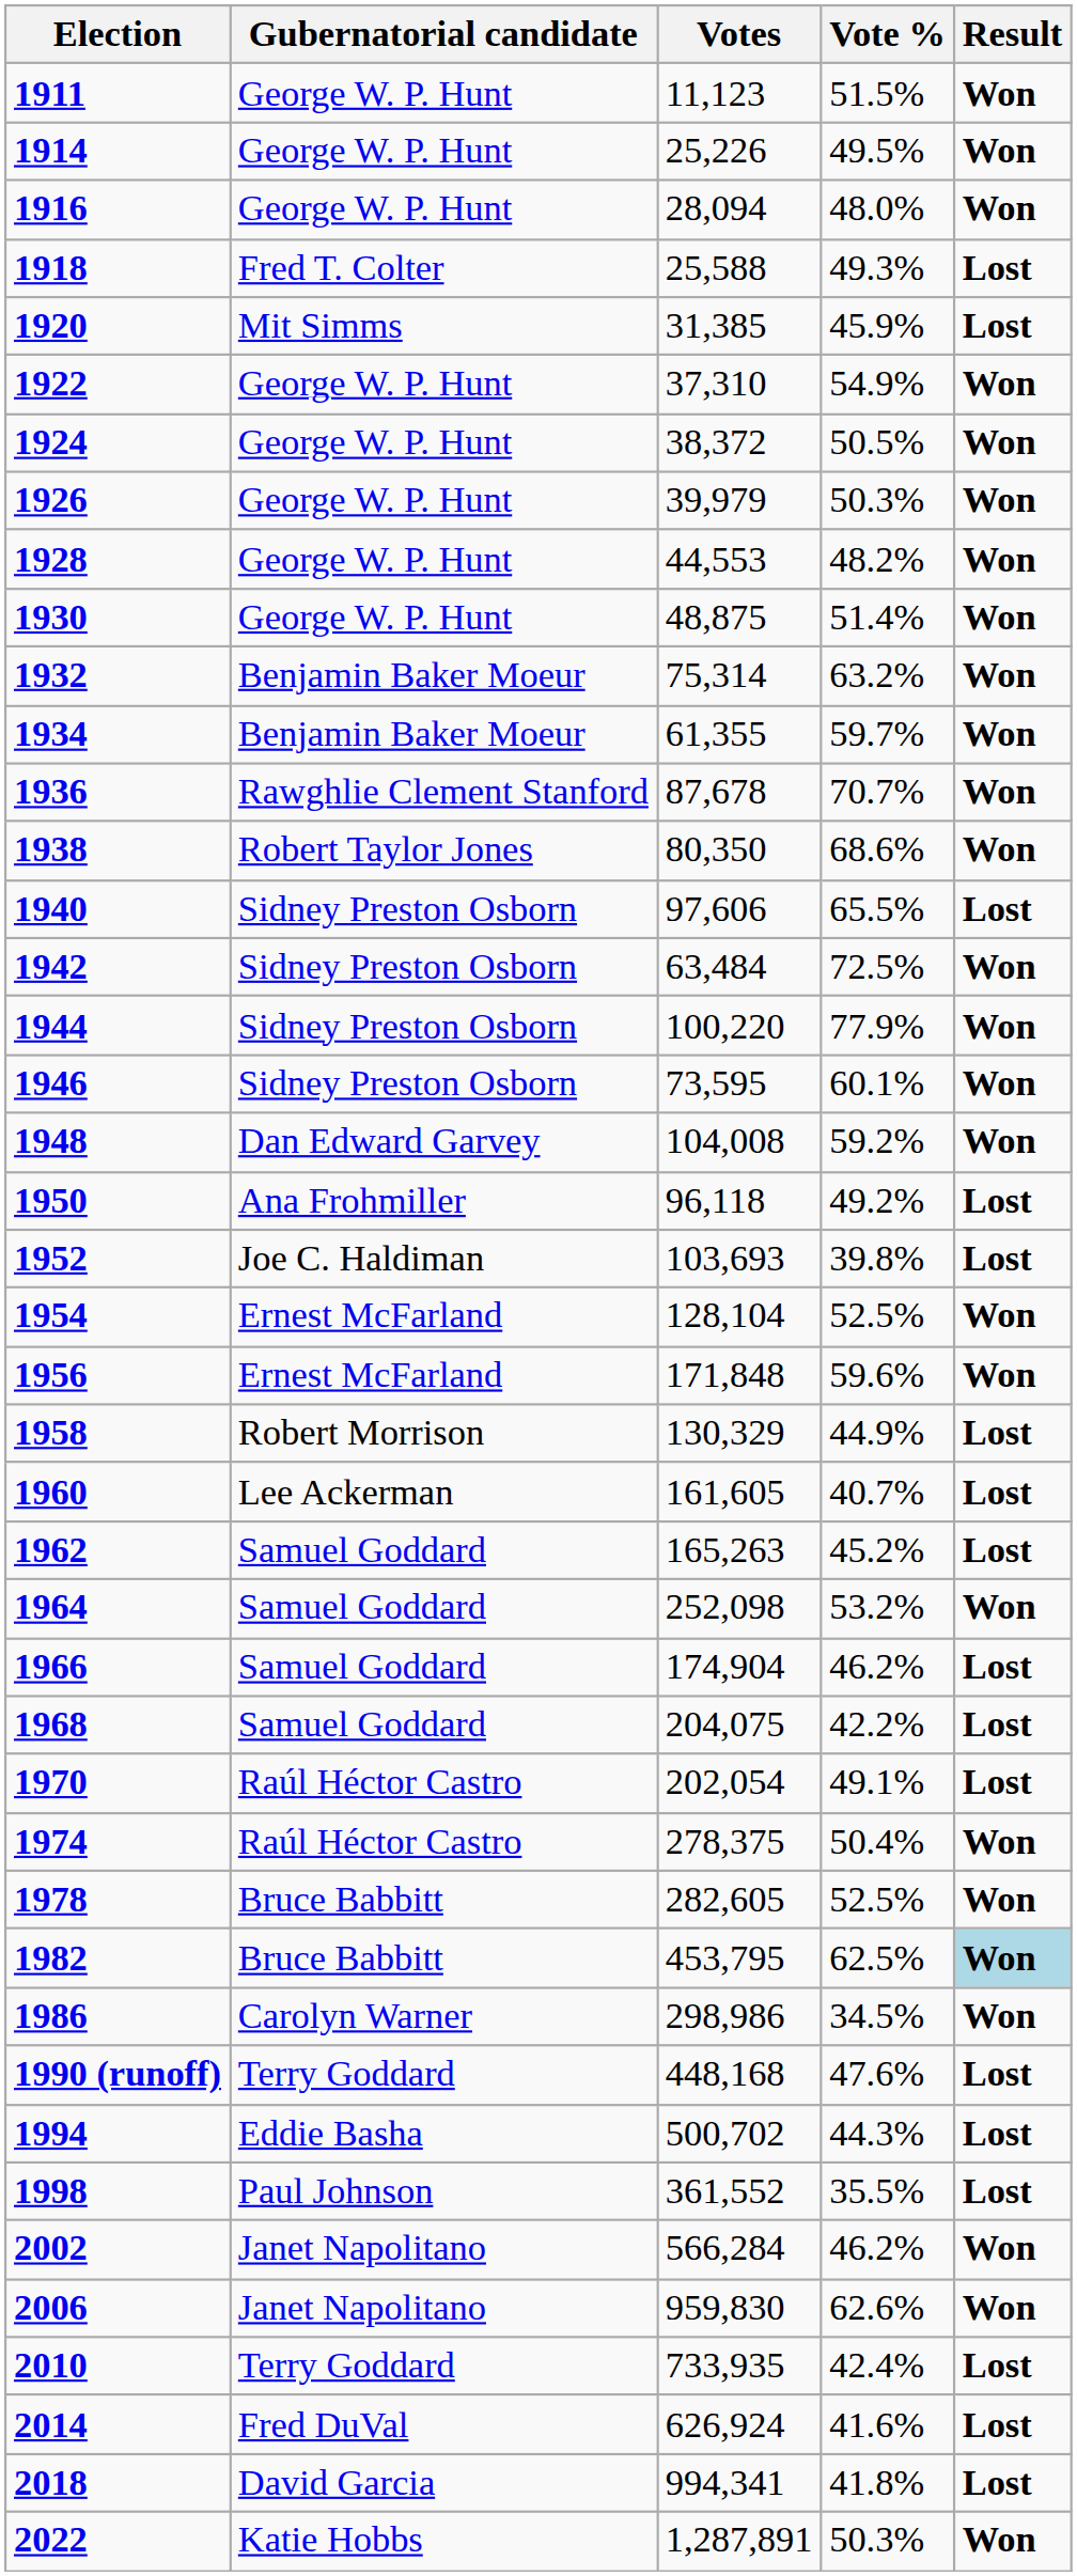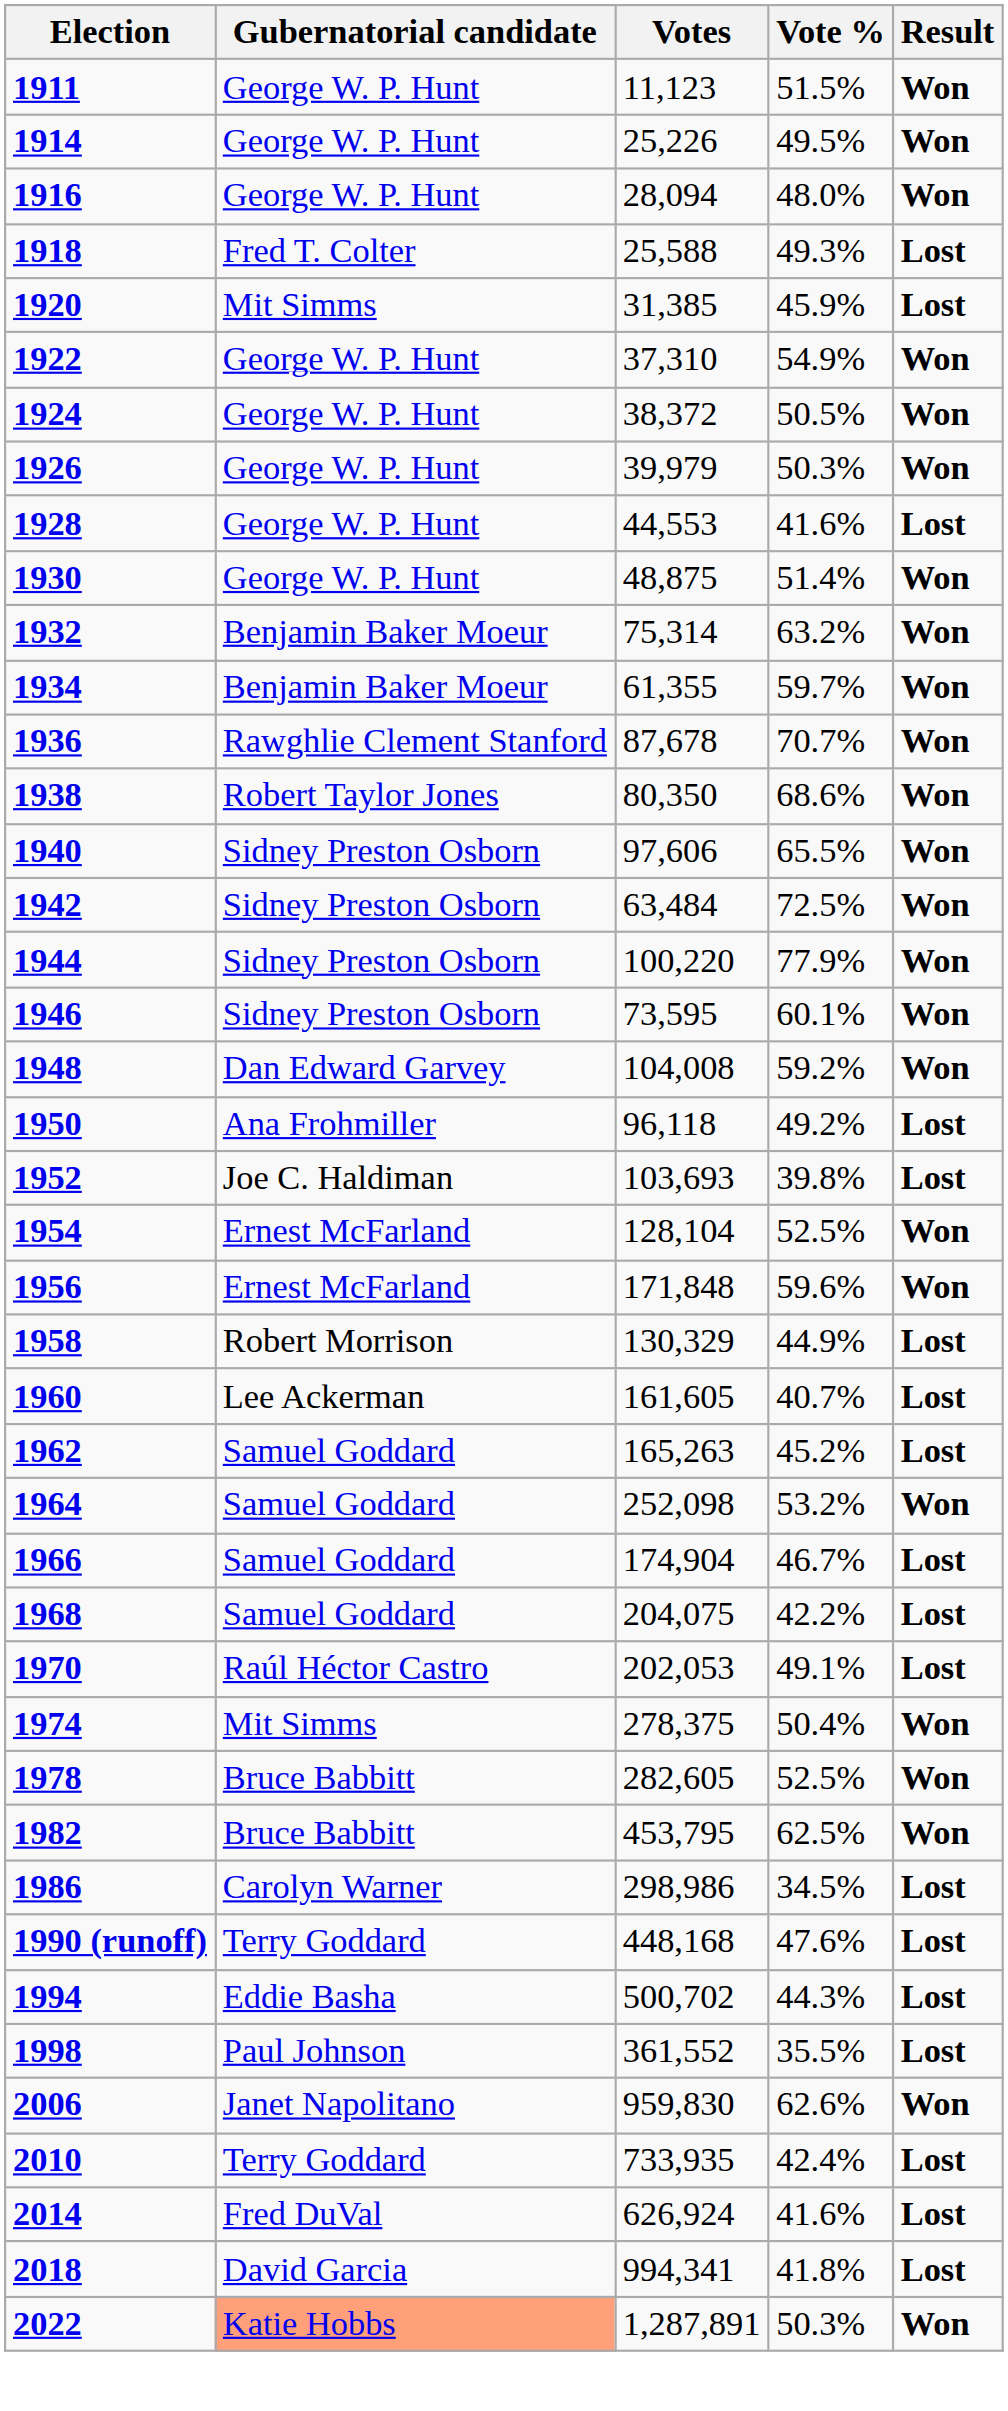1928 | Vote %: 48.2% -> 41.6%
1928 | Result: Won -> Lost
1940 | Result: Lost -> Won
1966 | Vote %: 46.2% -> 46.7%
1970 | Votes: 202,054 -> 202,053
1974 | Gubernatorial candidate: Raúl Héctor Castro -> Mit Simms
1982 | Result: lightblue background -> no background
1986 | Result: Won -> Lost
- row: 2002 | Janet Napolitano | 566,284 | 46.2% | Won
2022 | Gubernatorial candidate: no background -> lightsalmon background
